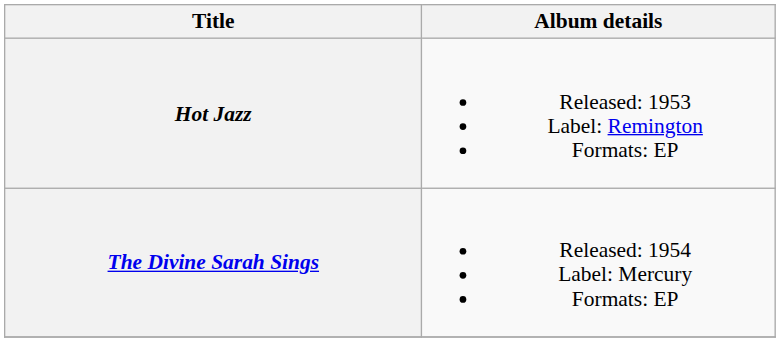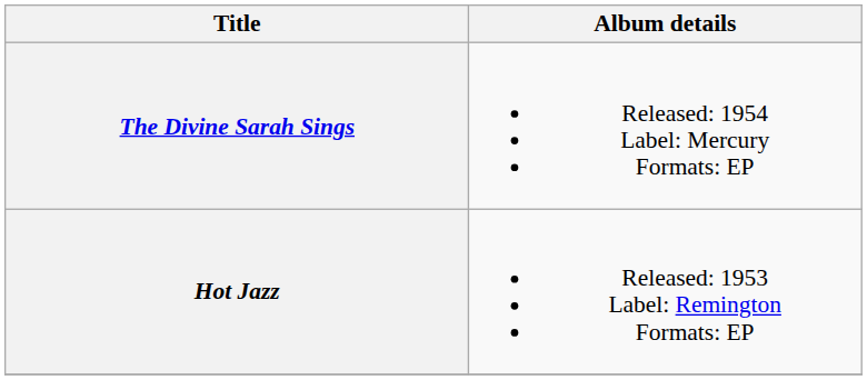rows swapped: Hot Jazz <-> The Divine Sarah Sings
